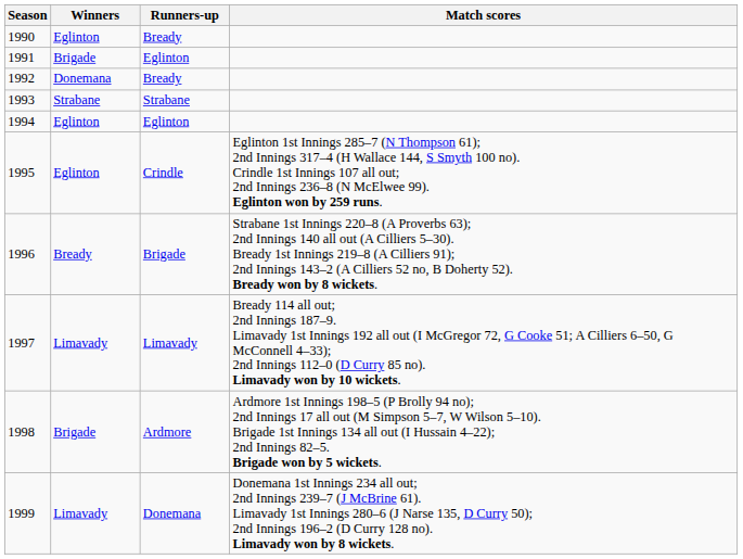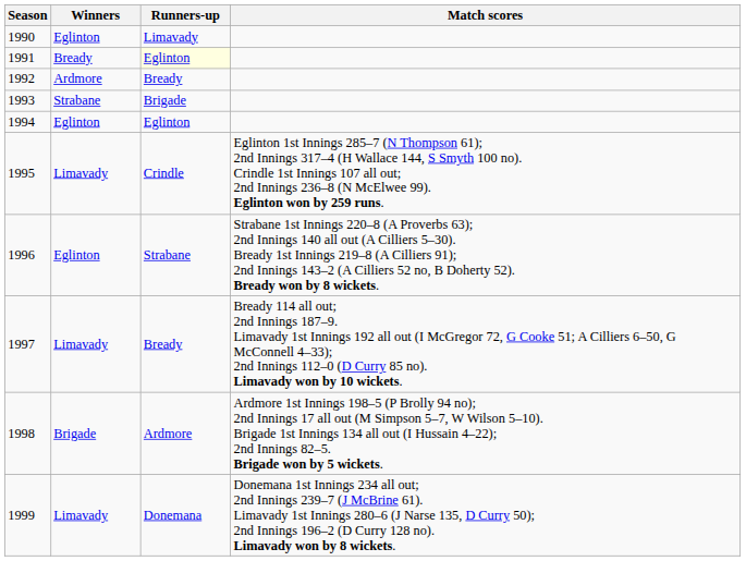1990 | Runners-up: Bready -> Limavady
1991 | Winners: Brigade -> Bready
1991 | Runners-up: no background -> lightyellow background
1992 | Winners: Donemana -> Ardmore
1993 | Runners-up: Strabane -> Brigade
1995 | Winners: Eglinton -> Limavady
1996 | Winners: Bready -> Eglinton
1996 | Runners-up: Brigade -> Strabane
1997 | Runners-up: Limavady -> Bready
